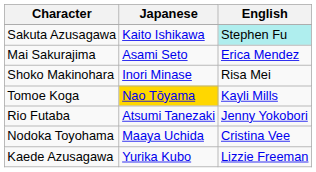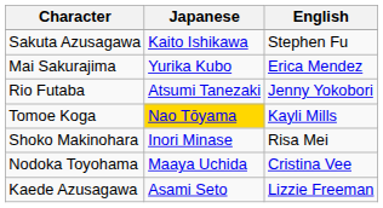Sakuta Azusagawa | English: paleturquoise background -> no background
Mai Sakurajima | Japanese: Asami Seto -> Yurika Kubo
rows swapped: Shoko Makinohara <-> Rio Futaba
Kaede Azusagawa | Japanese: Yurika Kubo -> Asami Seto
